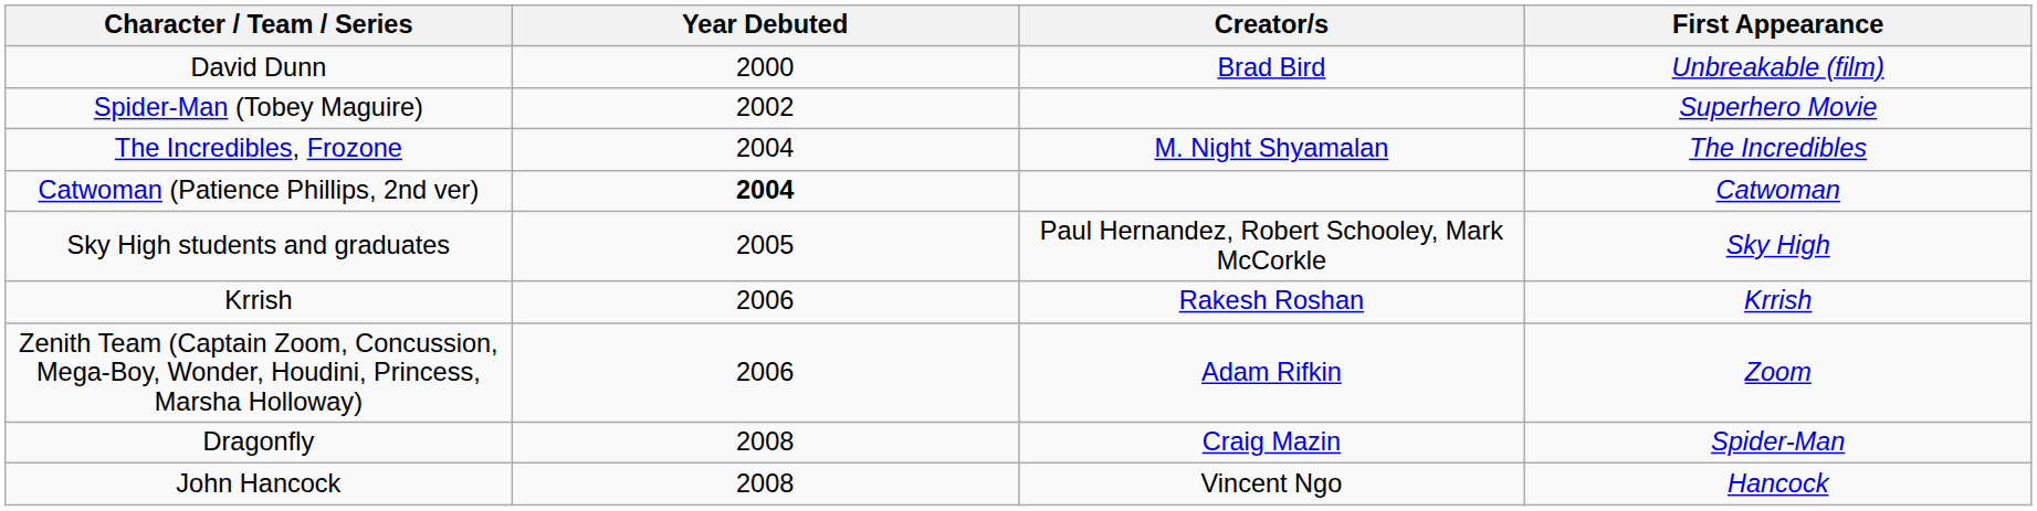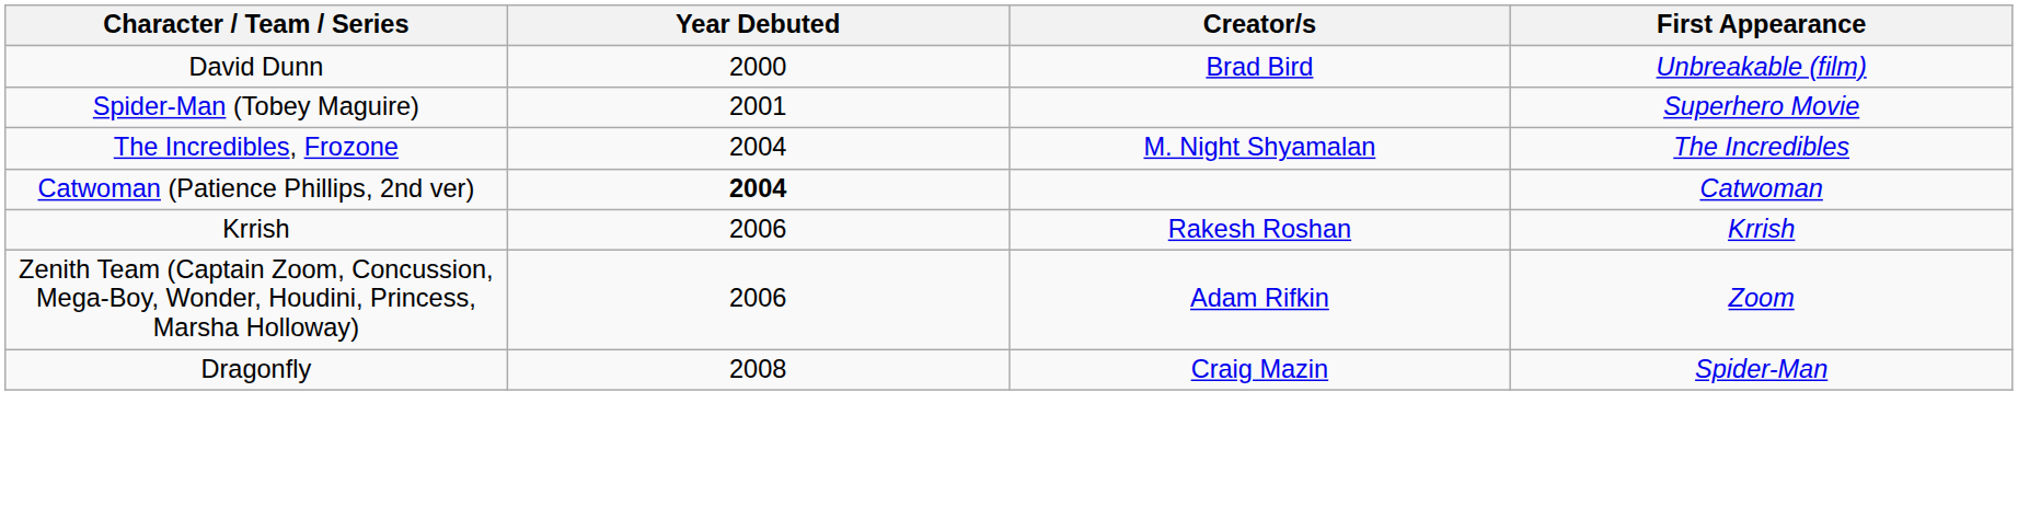Spider-Man (Tobey Maguire) | Year Debuted: 2002 -> 2001
- row: Sky High students and graduates | 2005 | Paul Hernandez, Robert Schooley, Mark McCorkle | Sky High
- row: John Hancock | 2008 | Vincent Ngo | Hancock
